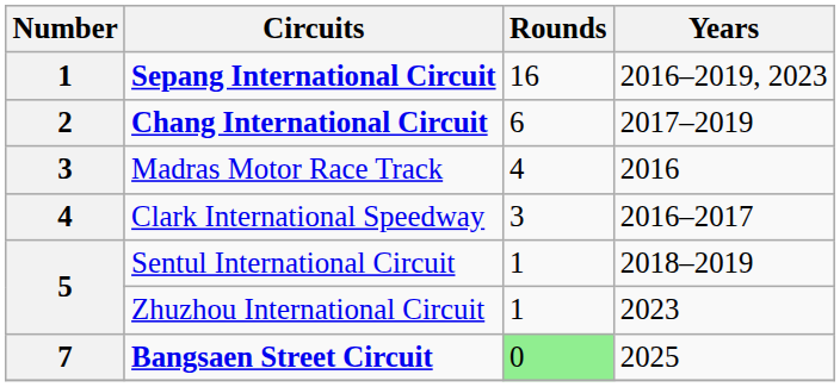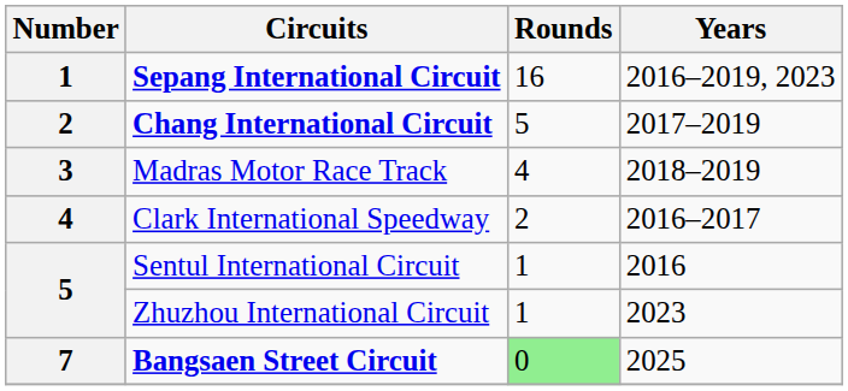Chang International Circuit | Rounds: 6 -> 5
Madras Motor Race Track | Years: 2016 -> 2018–2019
Clark International Speedway | Rounds: 3 -> 2
Sentul International Circuit | Years: 2018–2019 -> 2016
